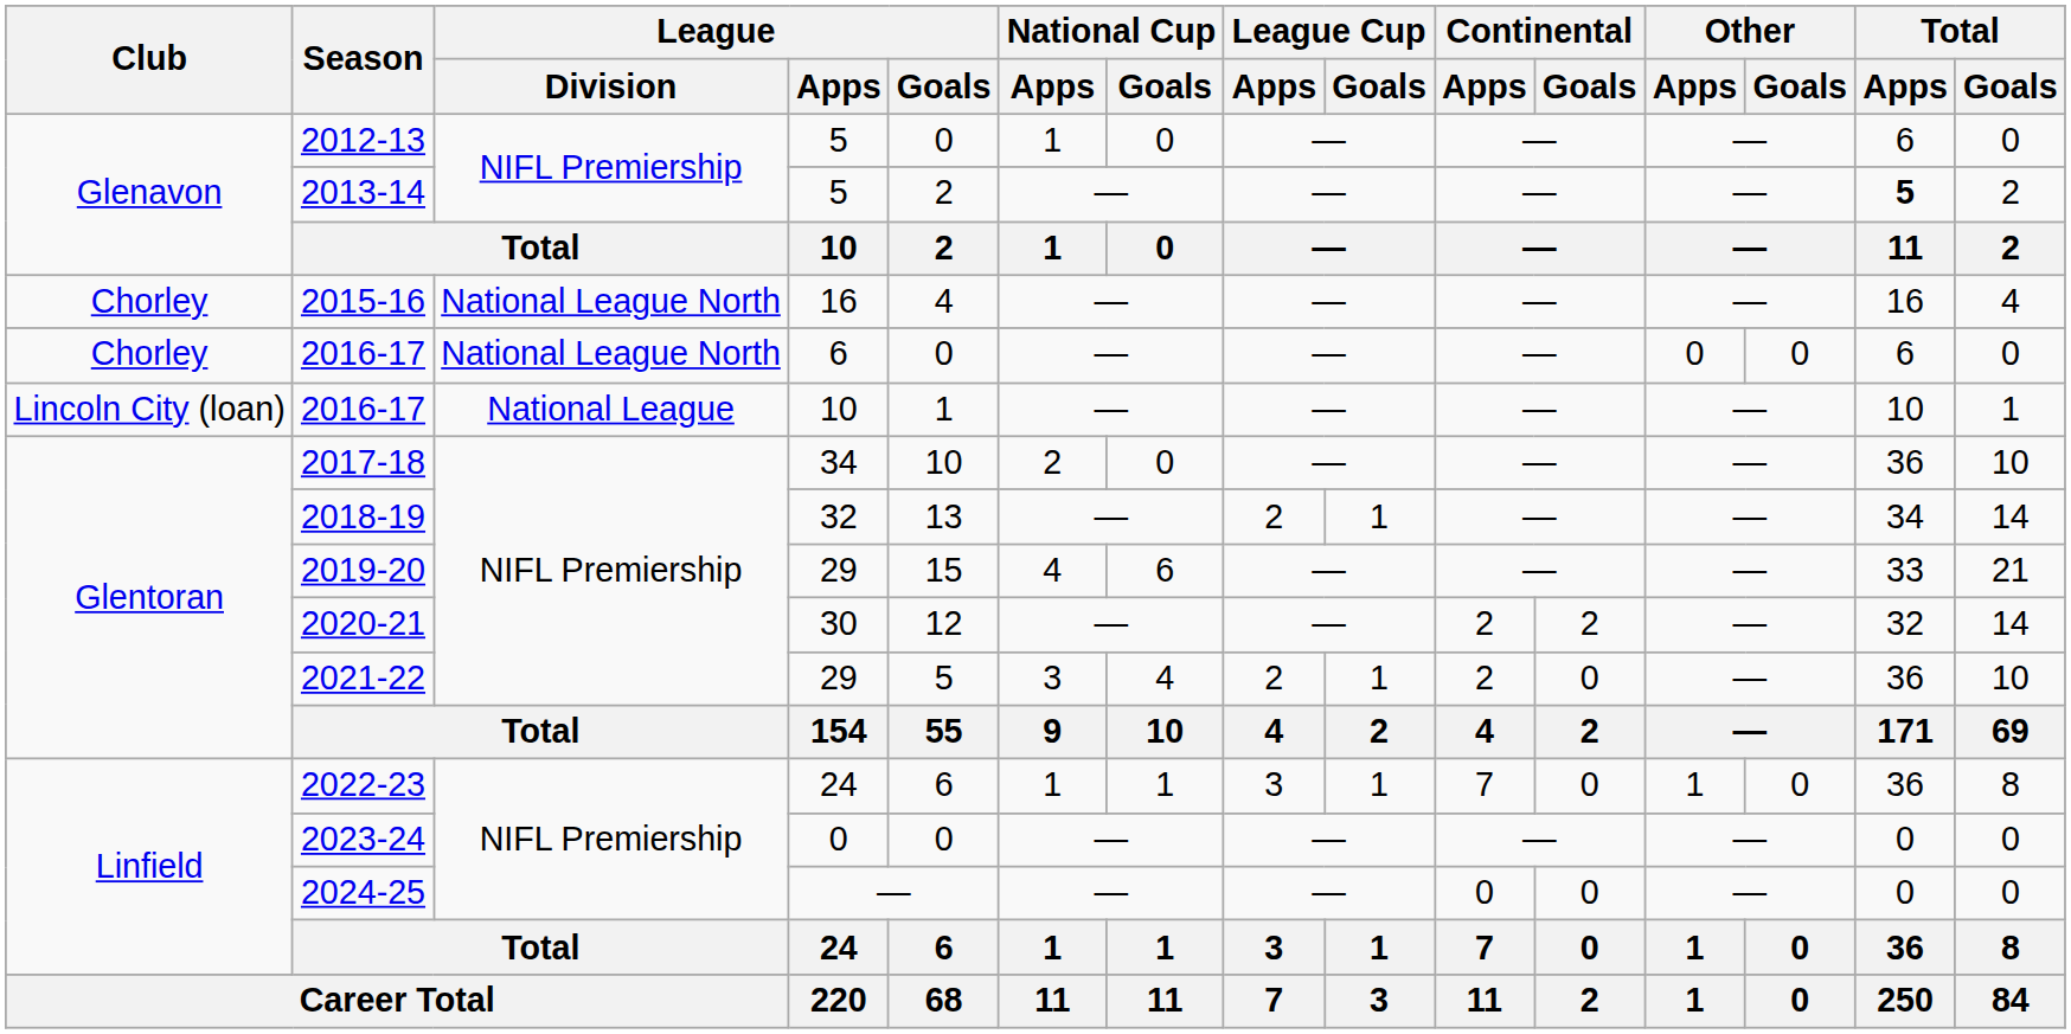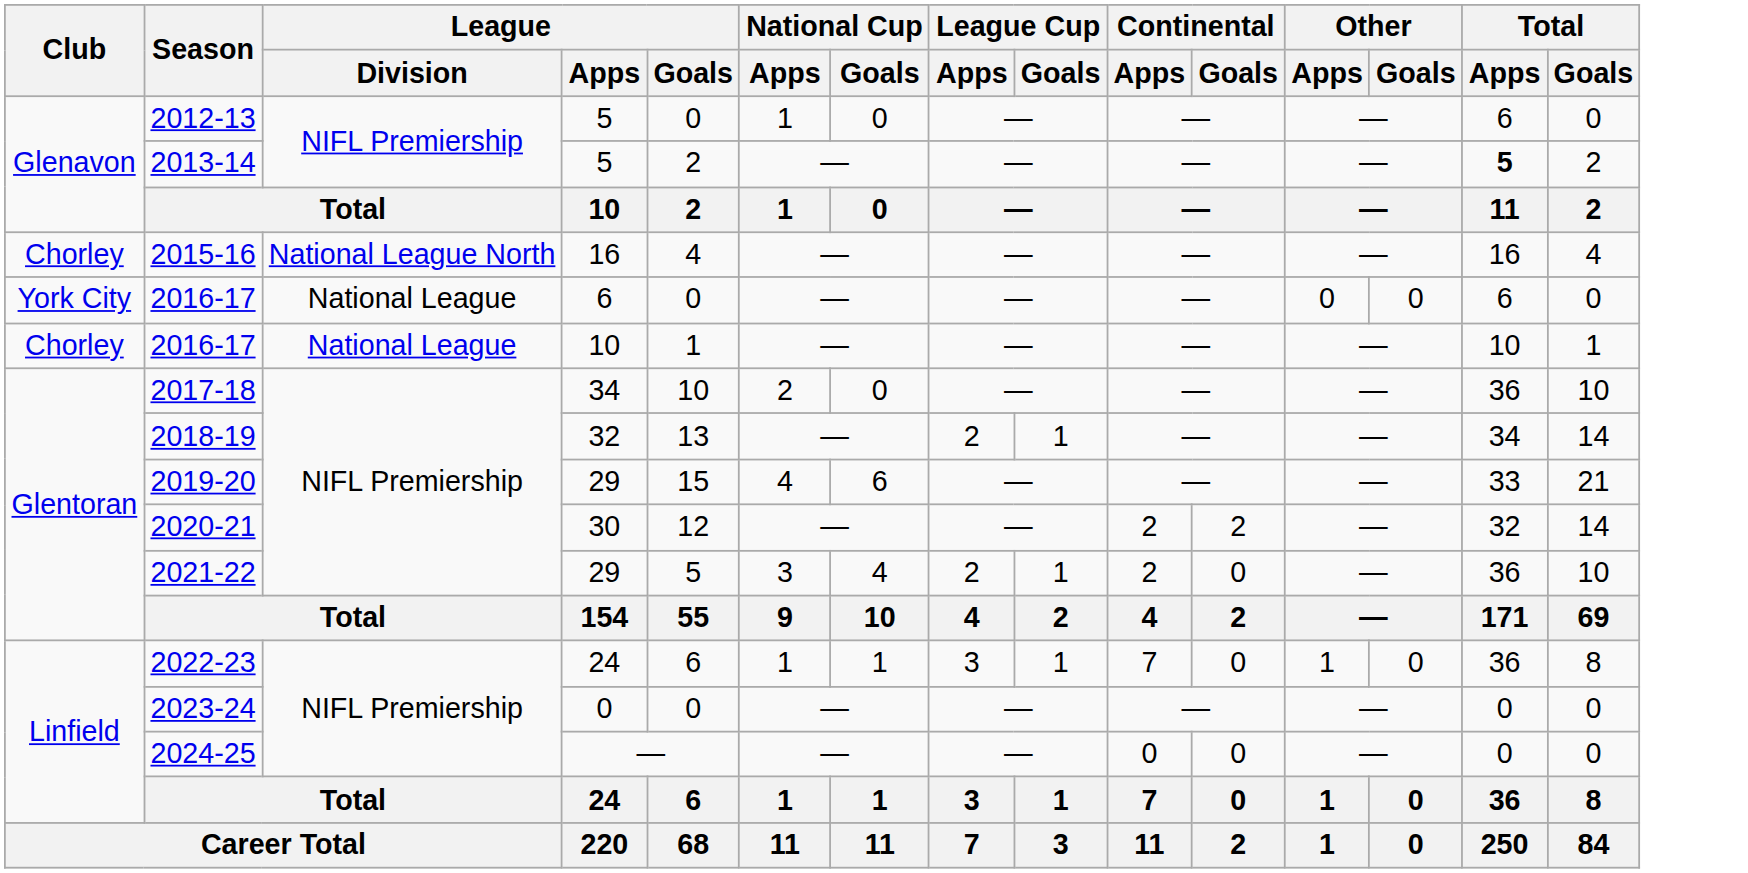2016-17 / 6 | Club: Chorley -> York City
2016-17 / 6 | League / Division: National League North -> National League
2016-17 / 10 | Club: Lincoln City (loan) -> Chorley
